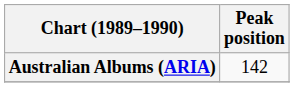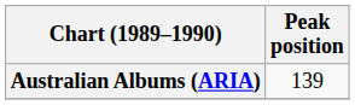Australian Albums (ARIA) | Peak position: 142 -> 139
